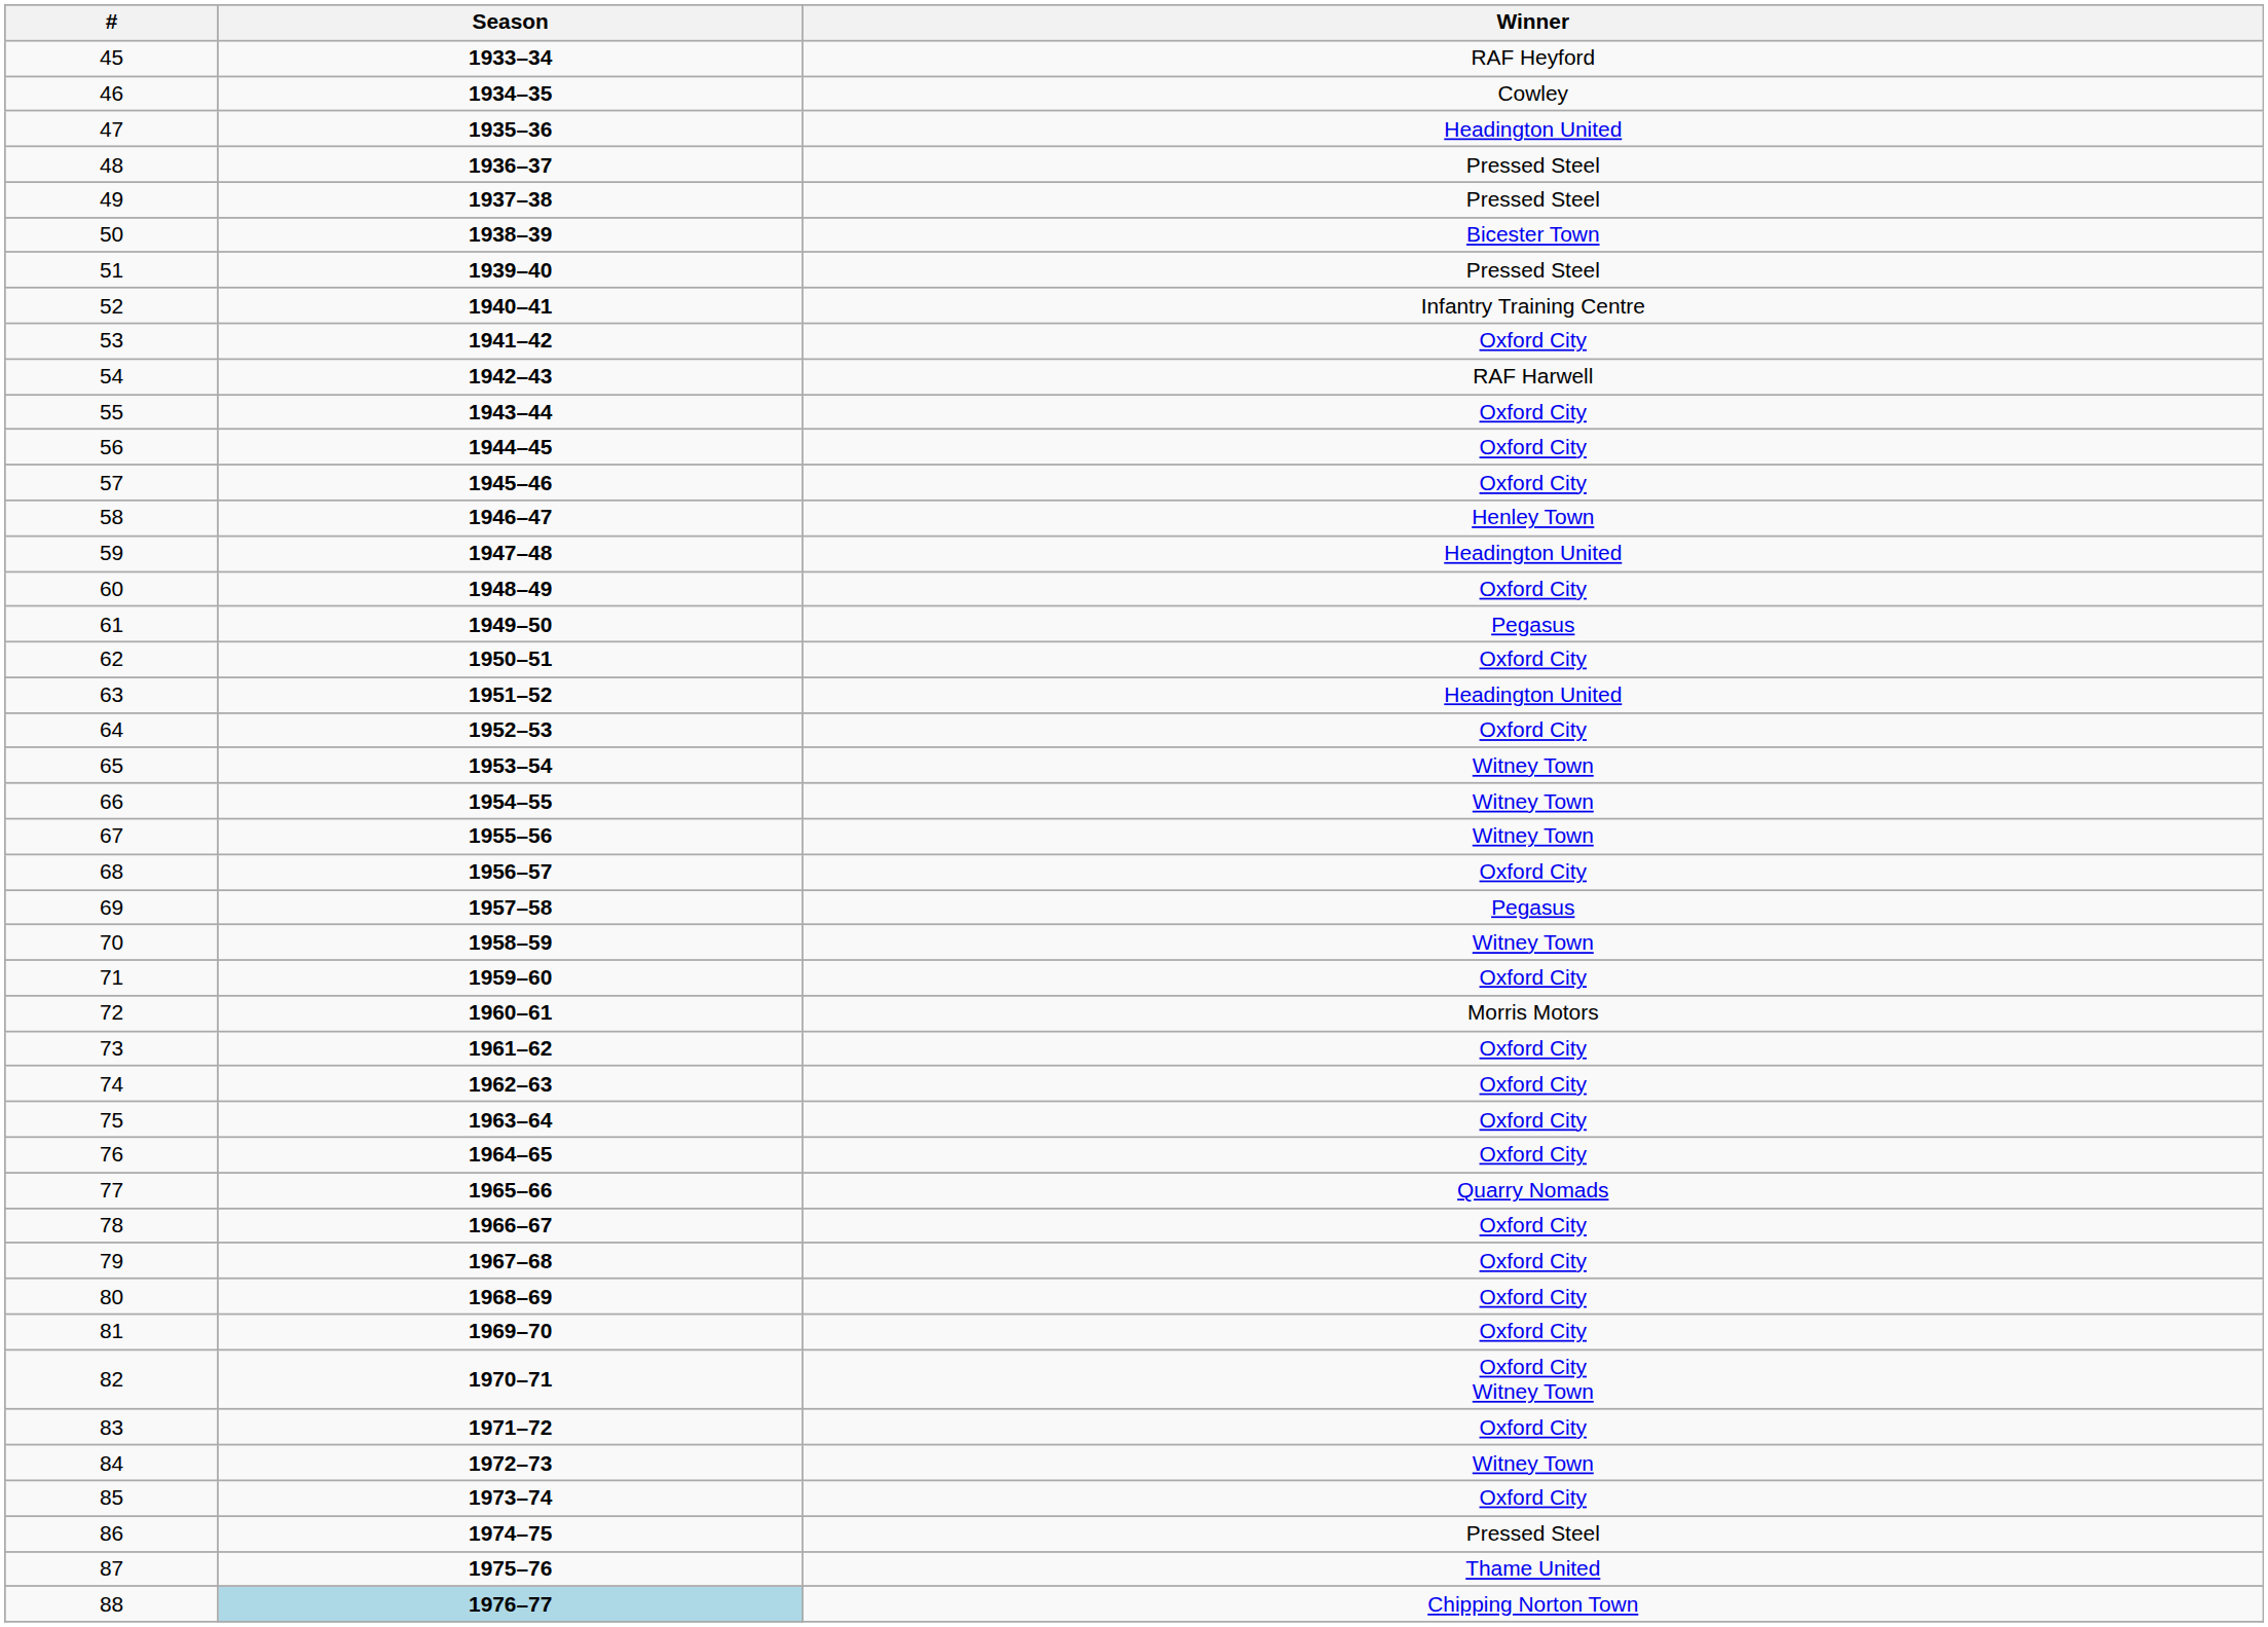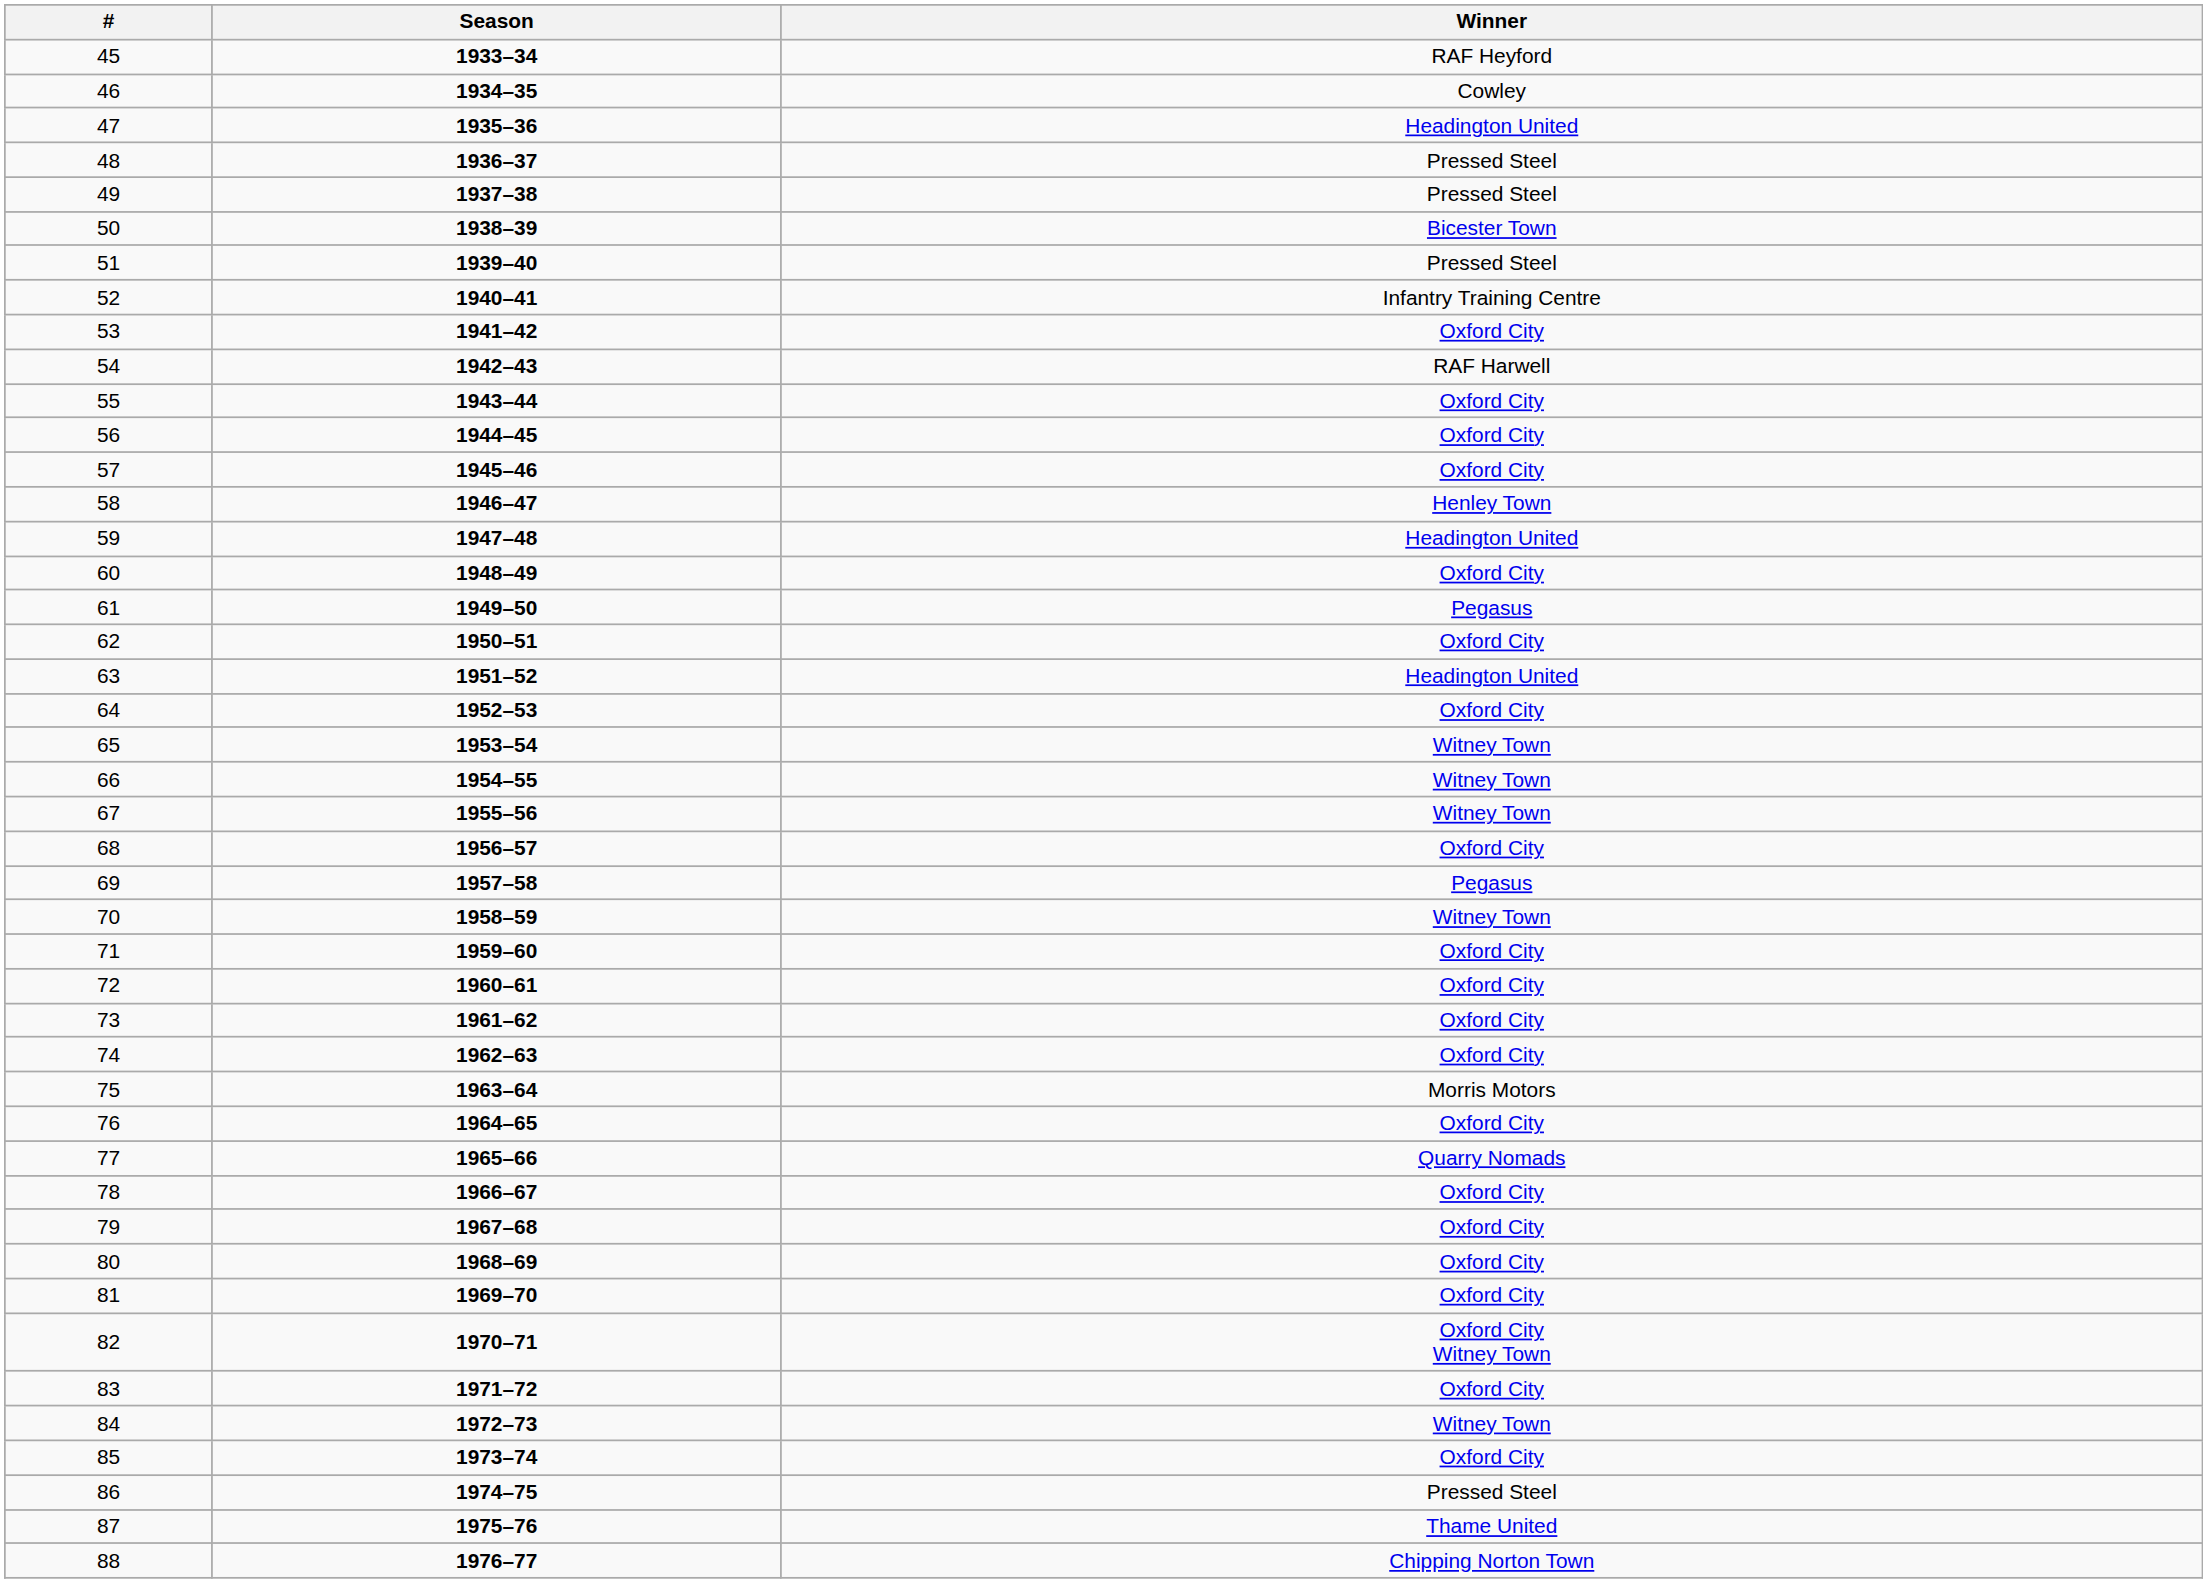72 | Winner: Morris Motors -> Oxford City
75 | Winner: Oxford City -> Morris Motors
88 | Season: lightblue background -> no background
